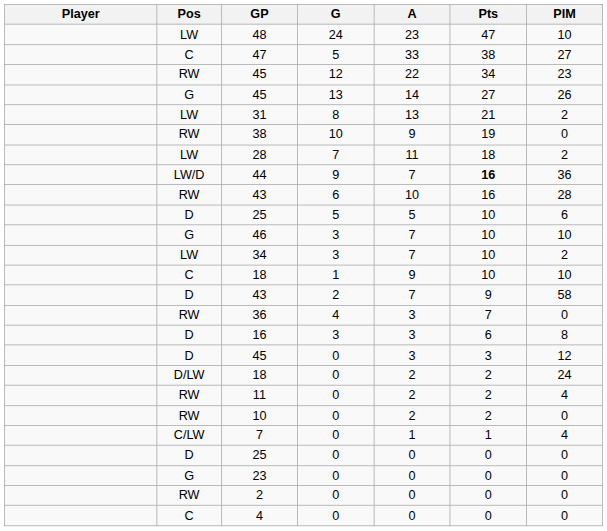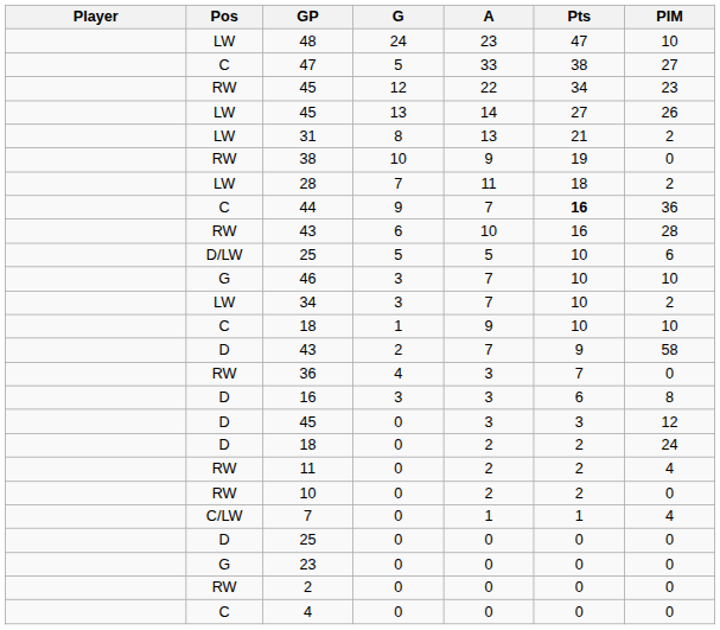45 / 13 | Pos: G -> LW
44 | Pos: LW/D -> C
25 / 5 | Pos: D -> D/LW
18 / 0 | Pos: D/LW -> D
